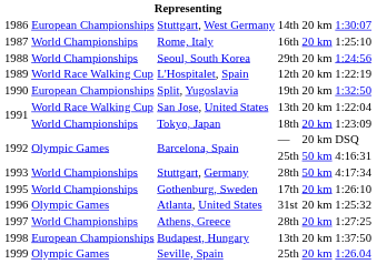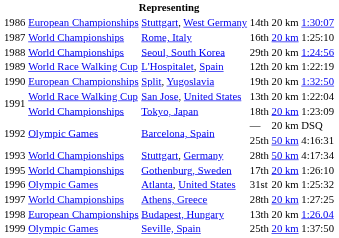Budapest, Hungary | column 6: 1:37:50 -> 1:26.04
Seville, Spain | column 6: 1:26.04 -> 1:37:50
